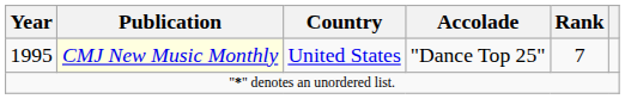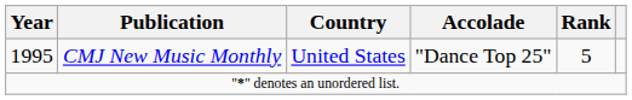1995 | Publication: lightyellow background -> no background
1995 | Rank: 7 -> 5
